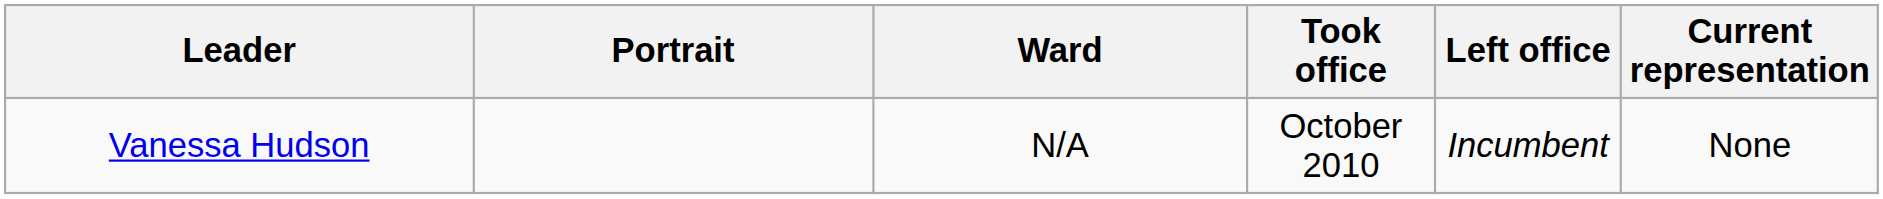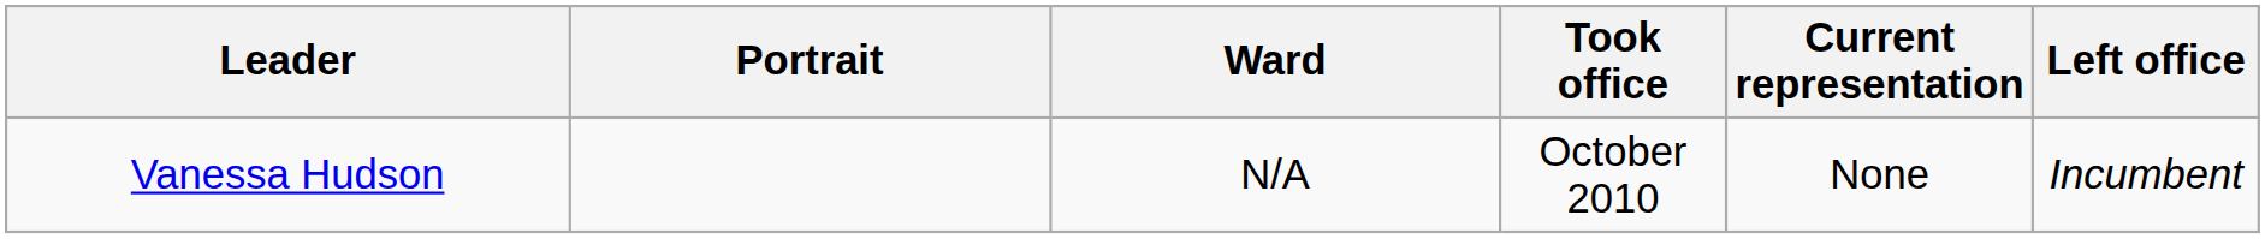columns swapped: Left office <-> Current representation
